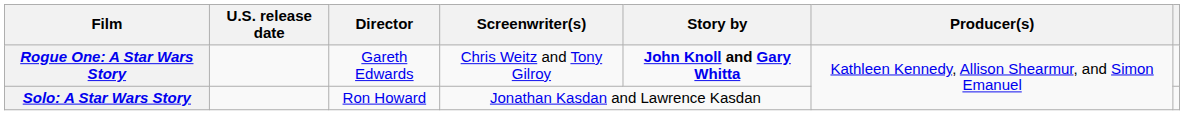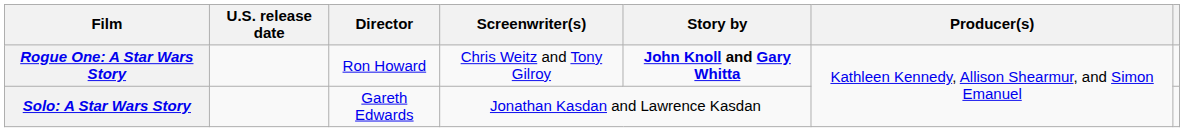Rogue One: A Star Wars Story | Director: Gareth Edwards -> Ron Howard
Solo: A Star Wars Story | Director: Ron Howard -> Gareth Edwards
